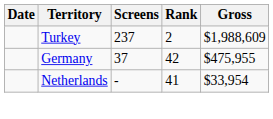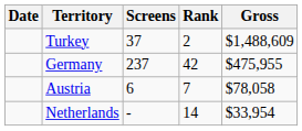Turkey | Screens: 237 -> 37
Turkey | Gross: $1,988,609 -> $1,488,609
Germany | Screens: 37 -> 237
+ row: Austria | 6 | 7 | $78,058
Netherlands | Rank: 41 -> 14
